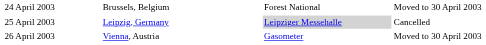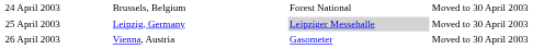25 April 2003 | column 4: Cancelled -> Moved to 30 April 2003
